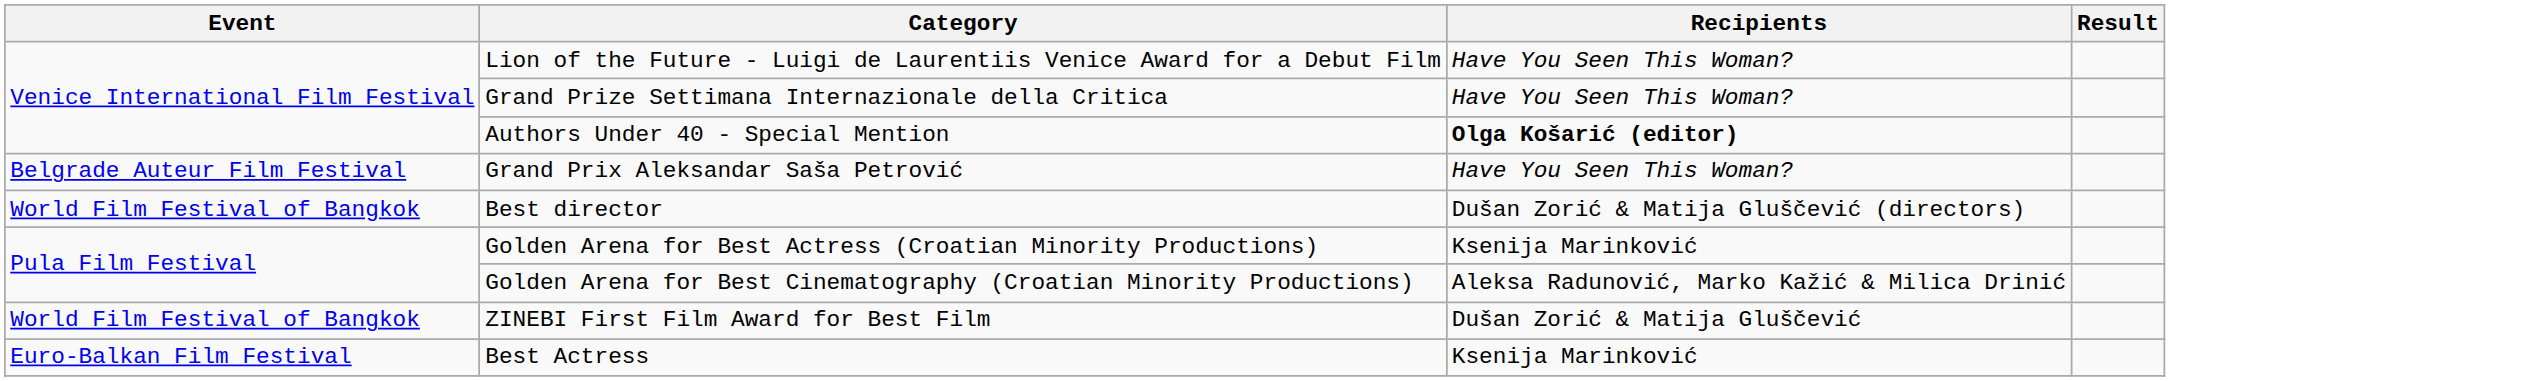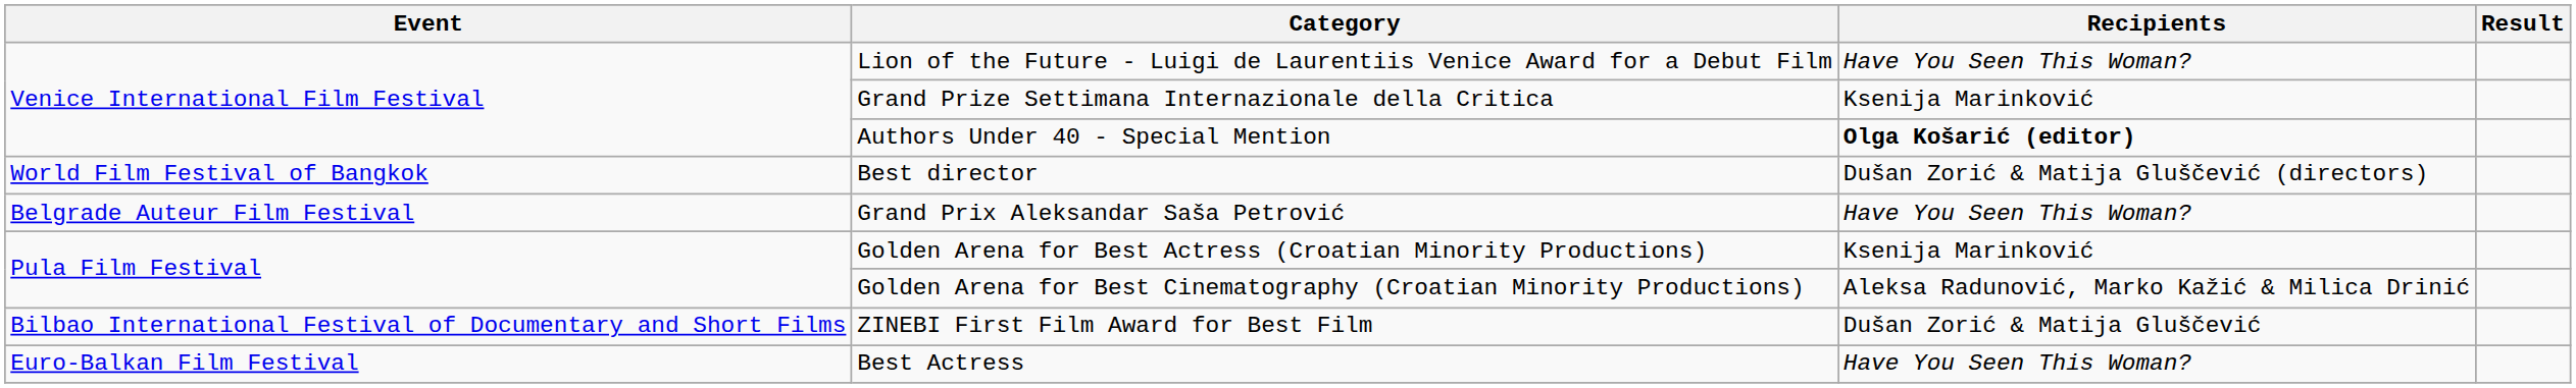Grand Prize Settimana Internazionale della Critica | Recipients: Have You Seen This Woman? -> Ksenija Marinković
rows swapped: Grand Prix Aleksandar Saša Petrović <-> Best director
ZINEBI First Film Award for Best Film | Event: World Film Festival of Bangkok -> Bilbao International Festival of Documentary and Short Films
Best Actress | Recipients: Ksenija Marinković -> Have You Seen This Woman?
